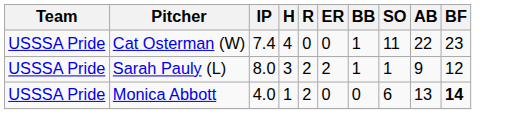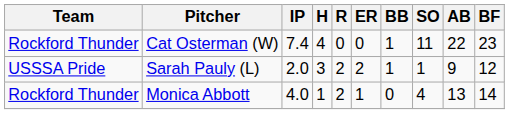Cat Osterman (W) | Team: USSSA Pride -> Rockford Thunder
Sarah Pauly (L) | IP: 8.0 -> 2.0
Monica Abbott | Team: USSSA Pride -> Rockford Thunder
Monica Abbott | ER: 0 -> 1
Monica Abbott | SO: 6 -> 4
Monica Abbott | BF: bold -> normal
